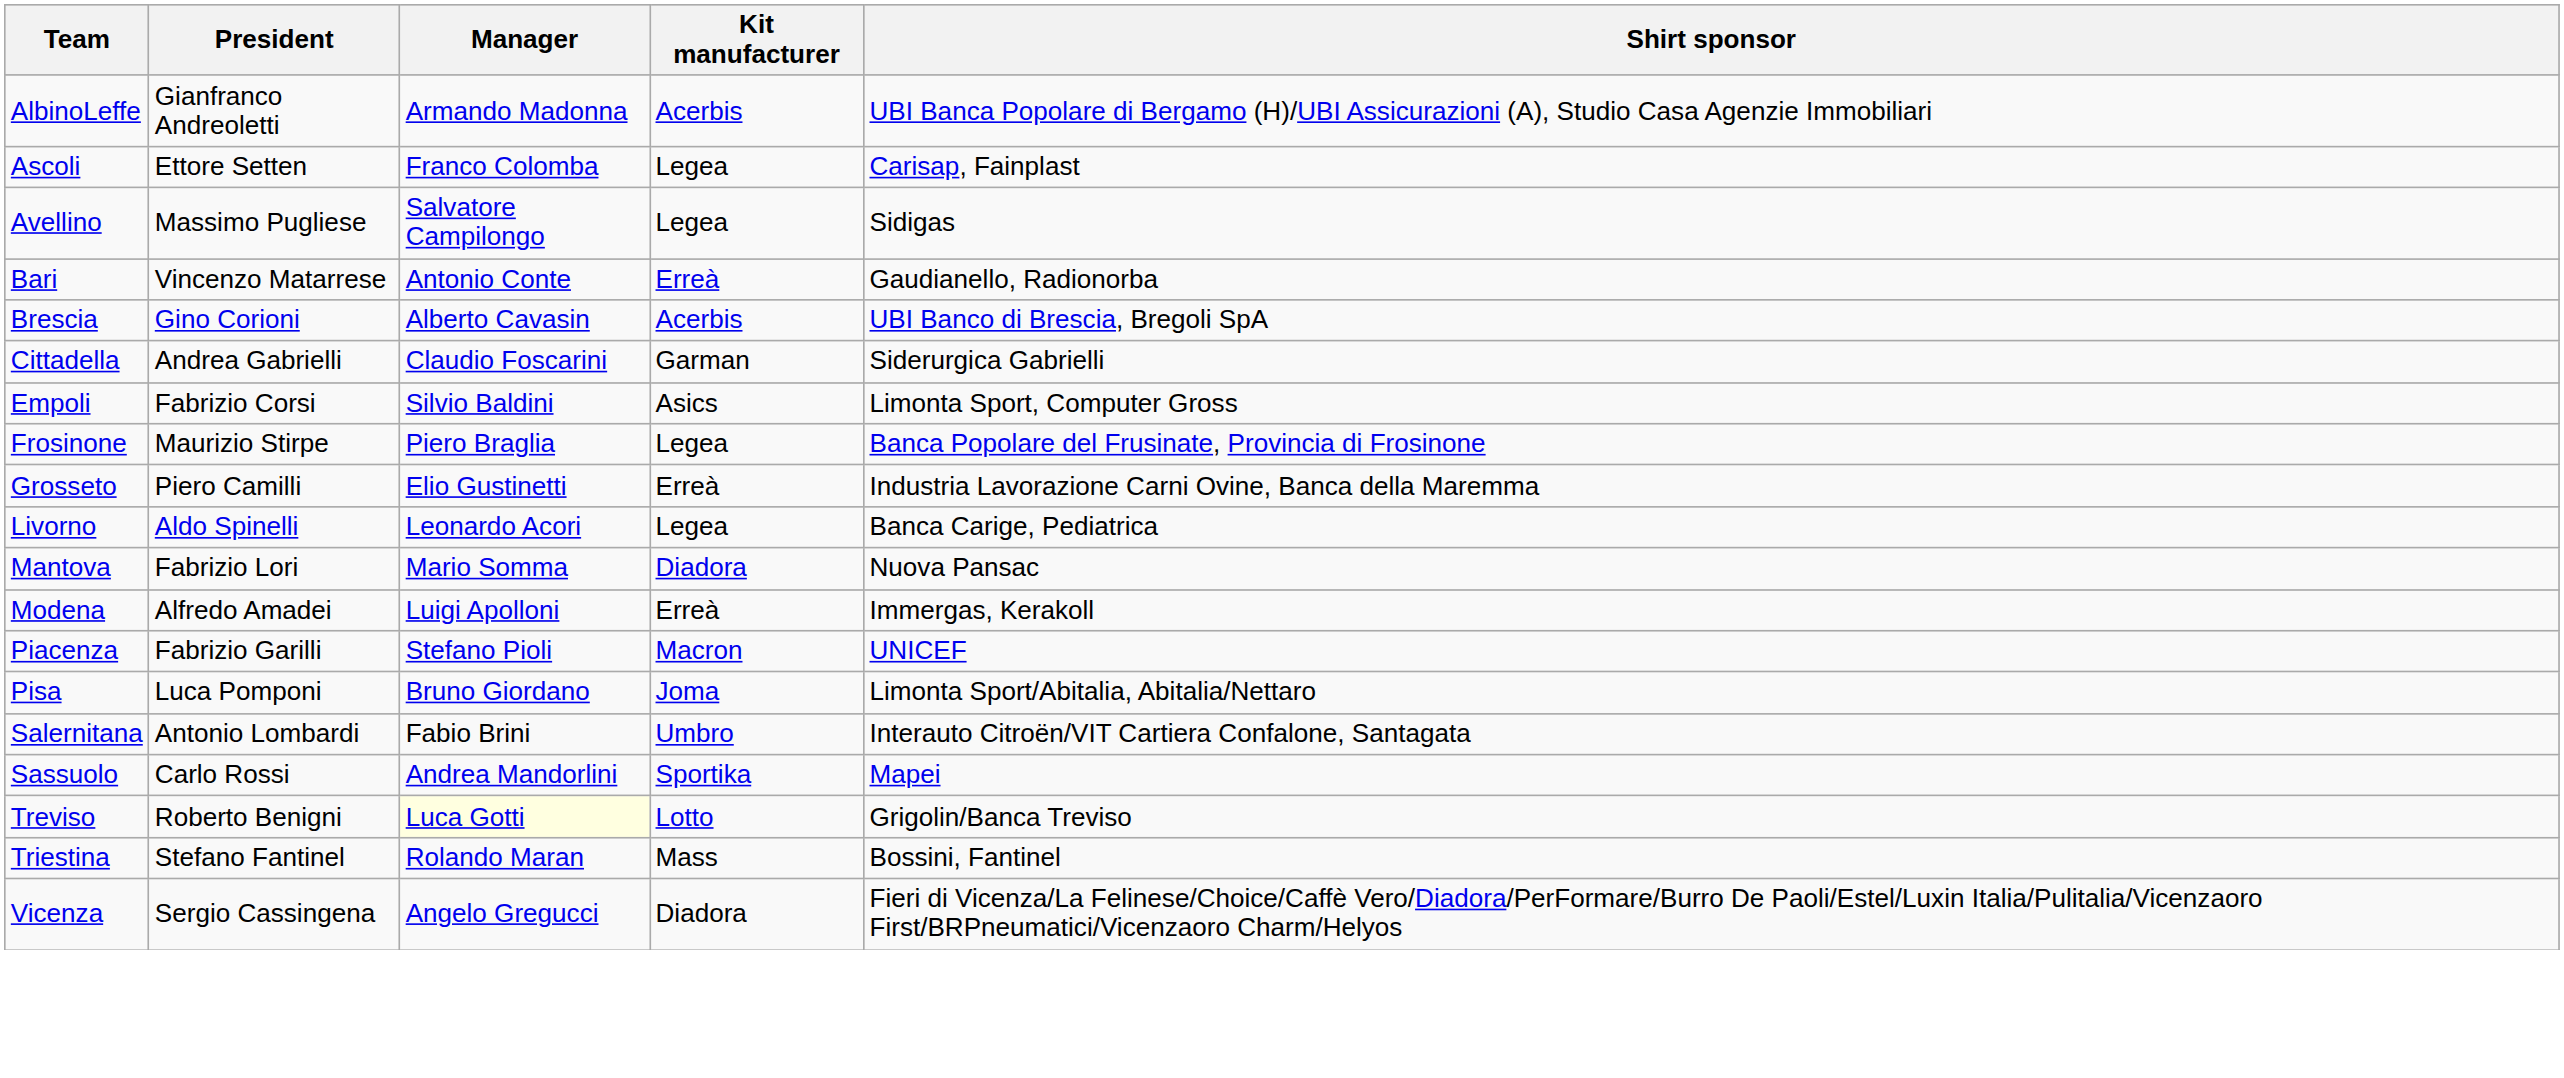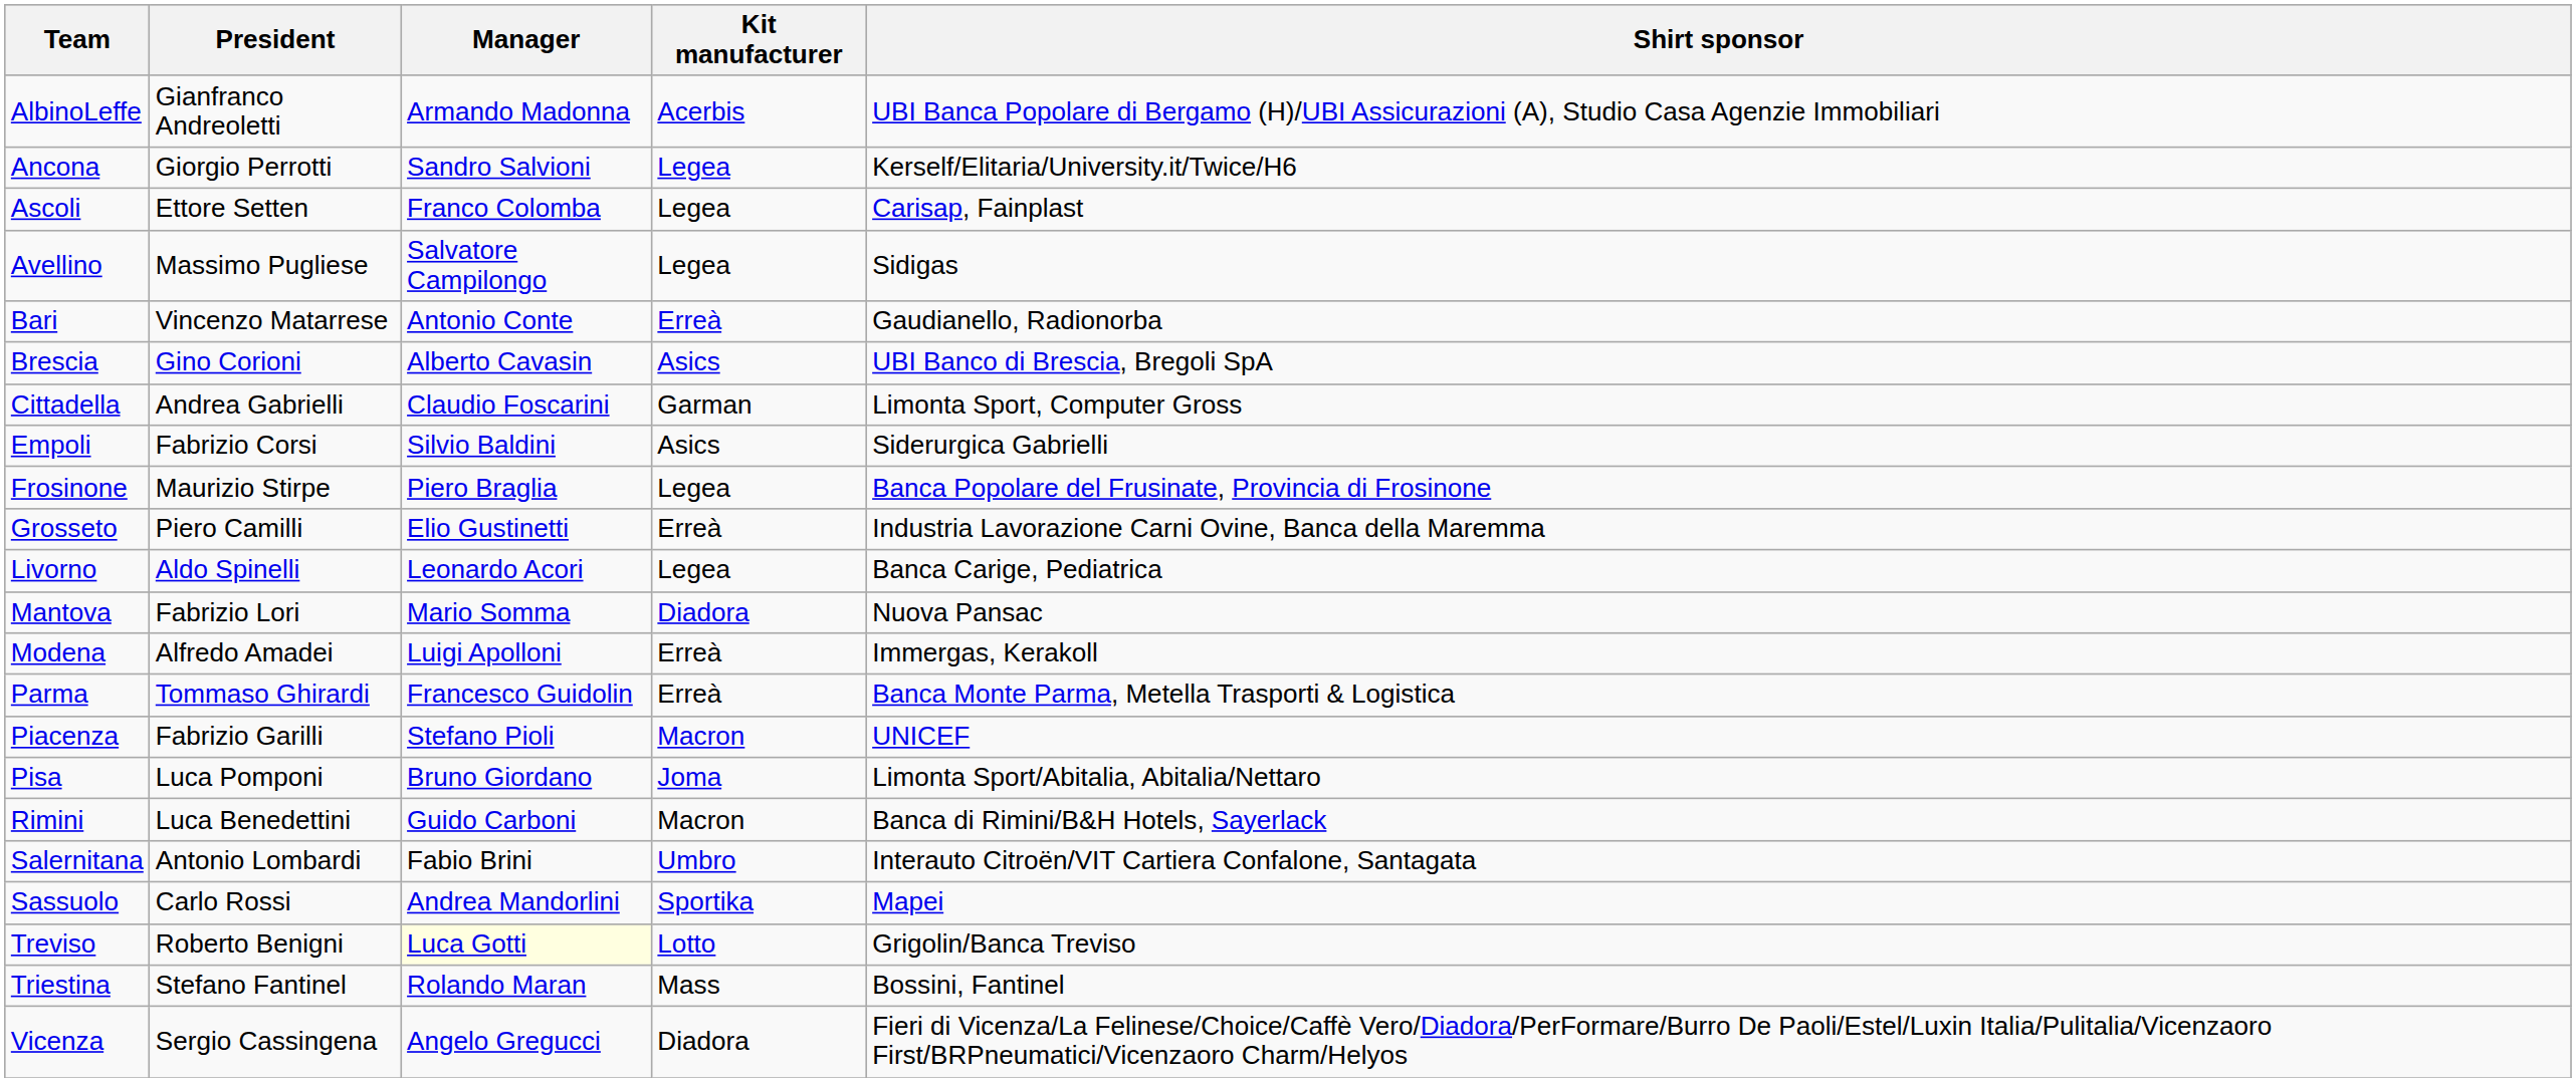+ row: Ancona | Giorgio Perrotti | Sandro Salvioni | Legea | Kerself/Elitaria/University.it/Twice/H6
Brescia | Kit manufacturer: Acerbis -> Asics
Cittadella | Shirt sponsor: Siderurgica Gabrielli -> Limonta Sport, Computer Gross
Empoli | Shirt sponsor: Limonta Sport, Computer Gross -> Siderurgica Gabrielli
+ row: Parma | Tommaso Ghirardi | Francesco Guidolin | Erreà | Banca Monte Parma, Metella Trasporti & Logistica
+ row: Rimini | Luca Benedettini | Guido Carboni | Macron | Banca di Rimini/B&H Hotels, Sayerlack
